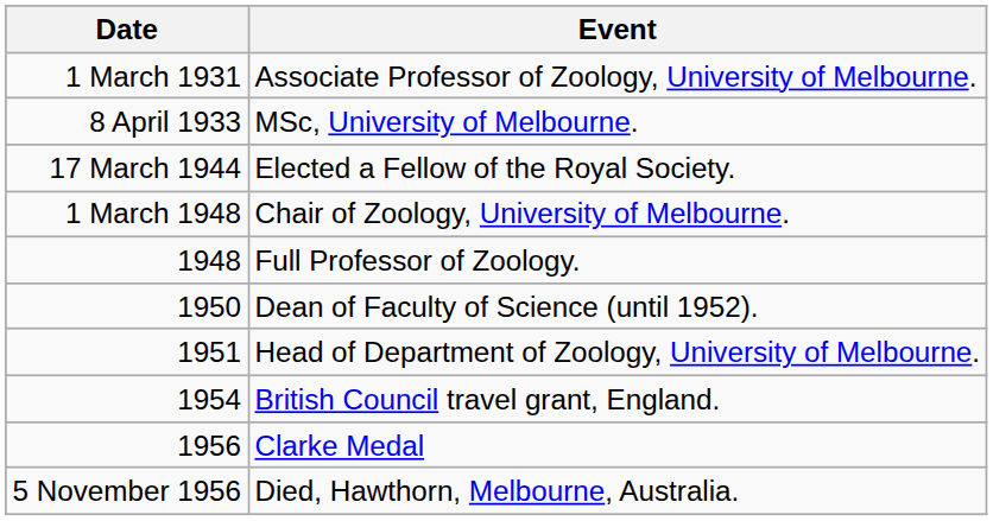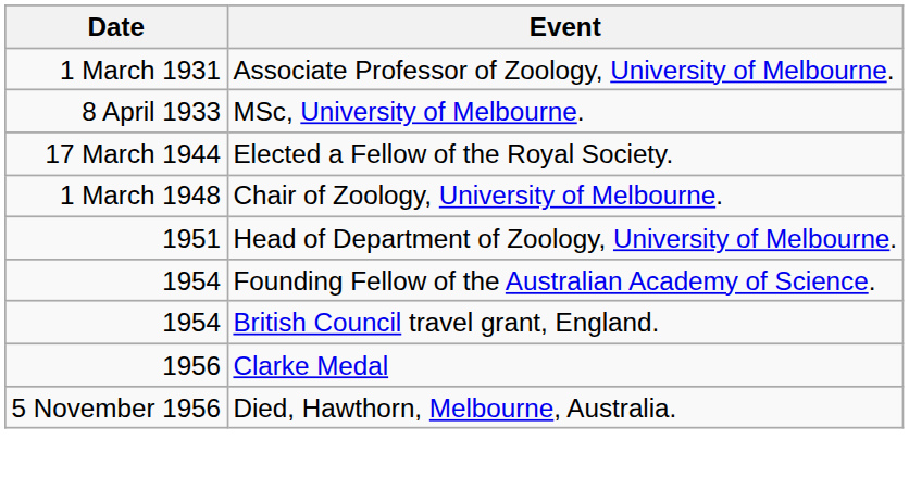- row: 1948 | Full Professor of Zoology.
- row: 1950 | Dean of Faculty of Science (until 1952).
+ row: 1954 | Founding Fellow of the Australian Academy of Science.
